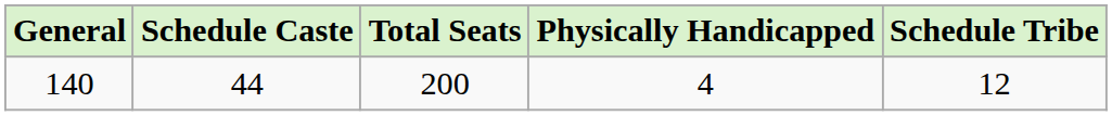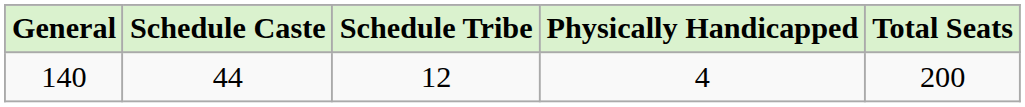columns swapped: Schedule Tribe <-> Total Seats
